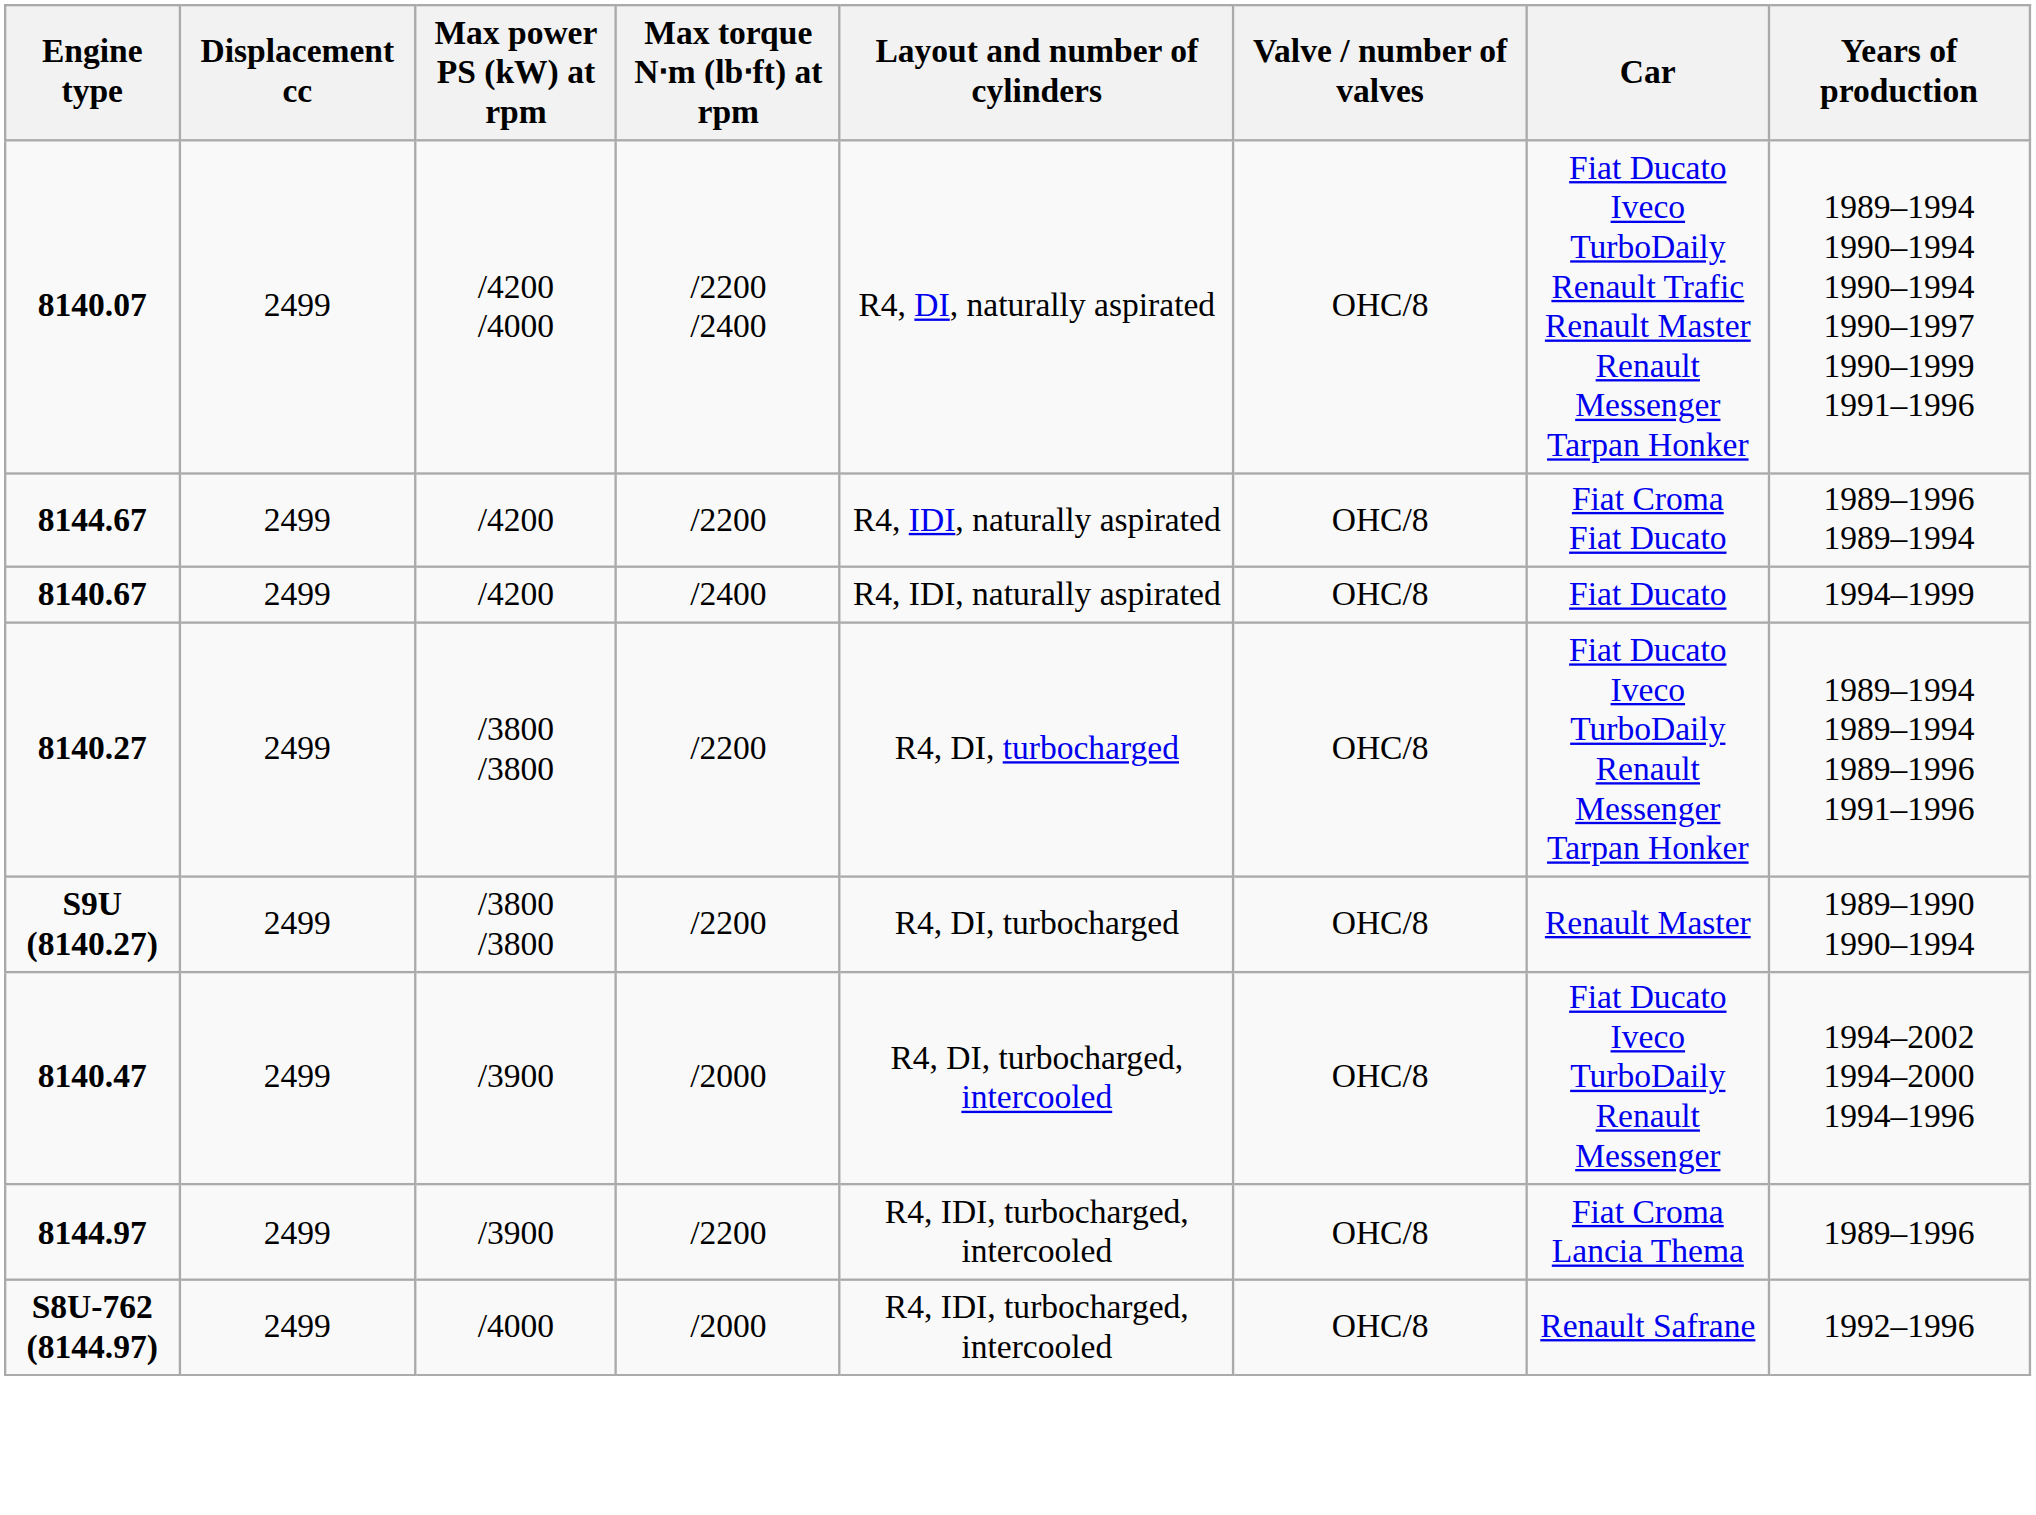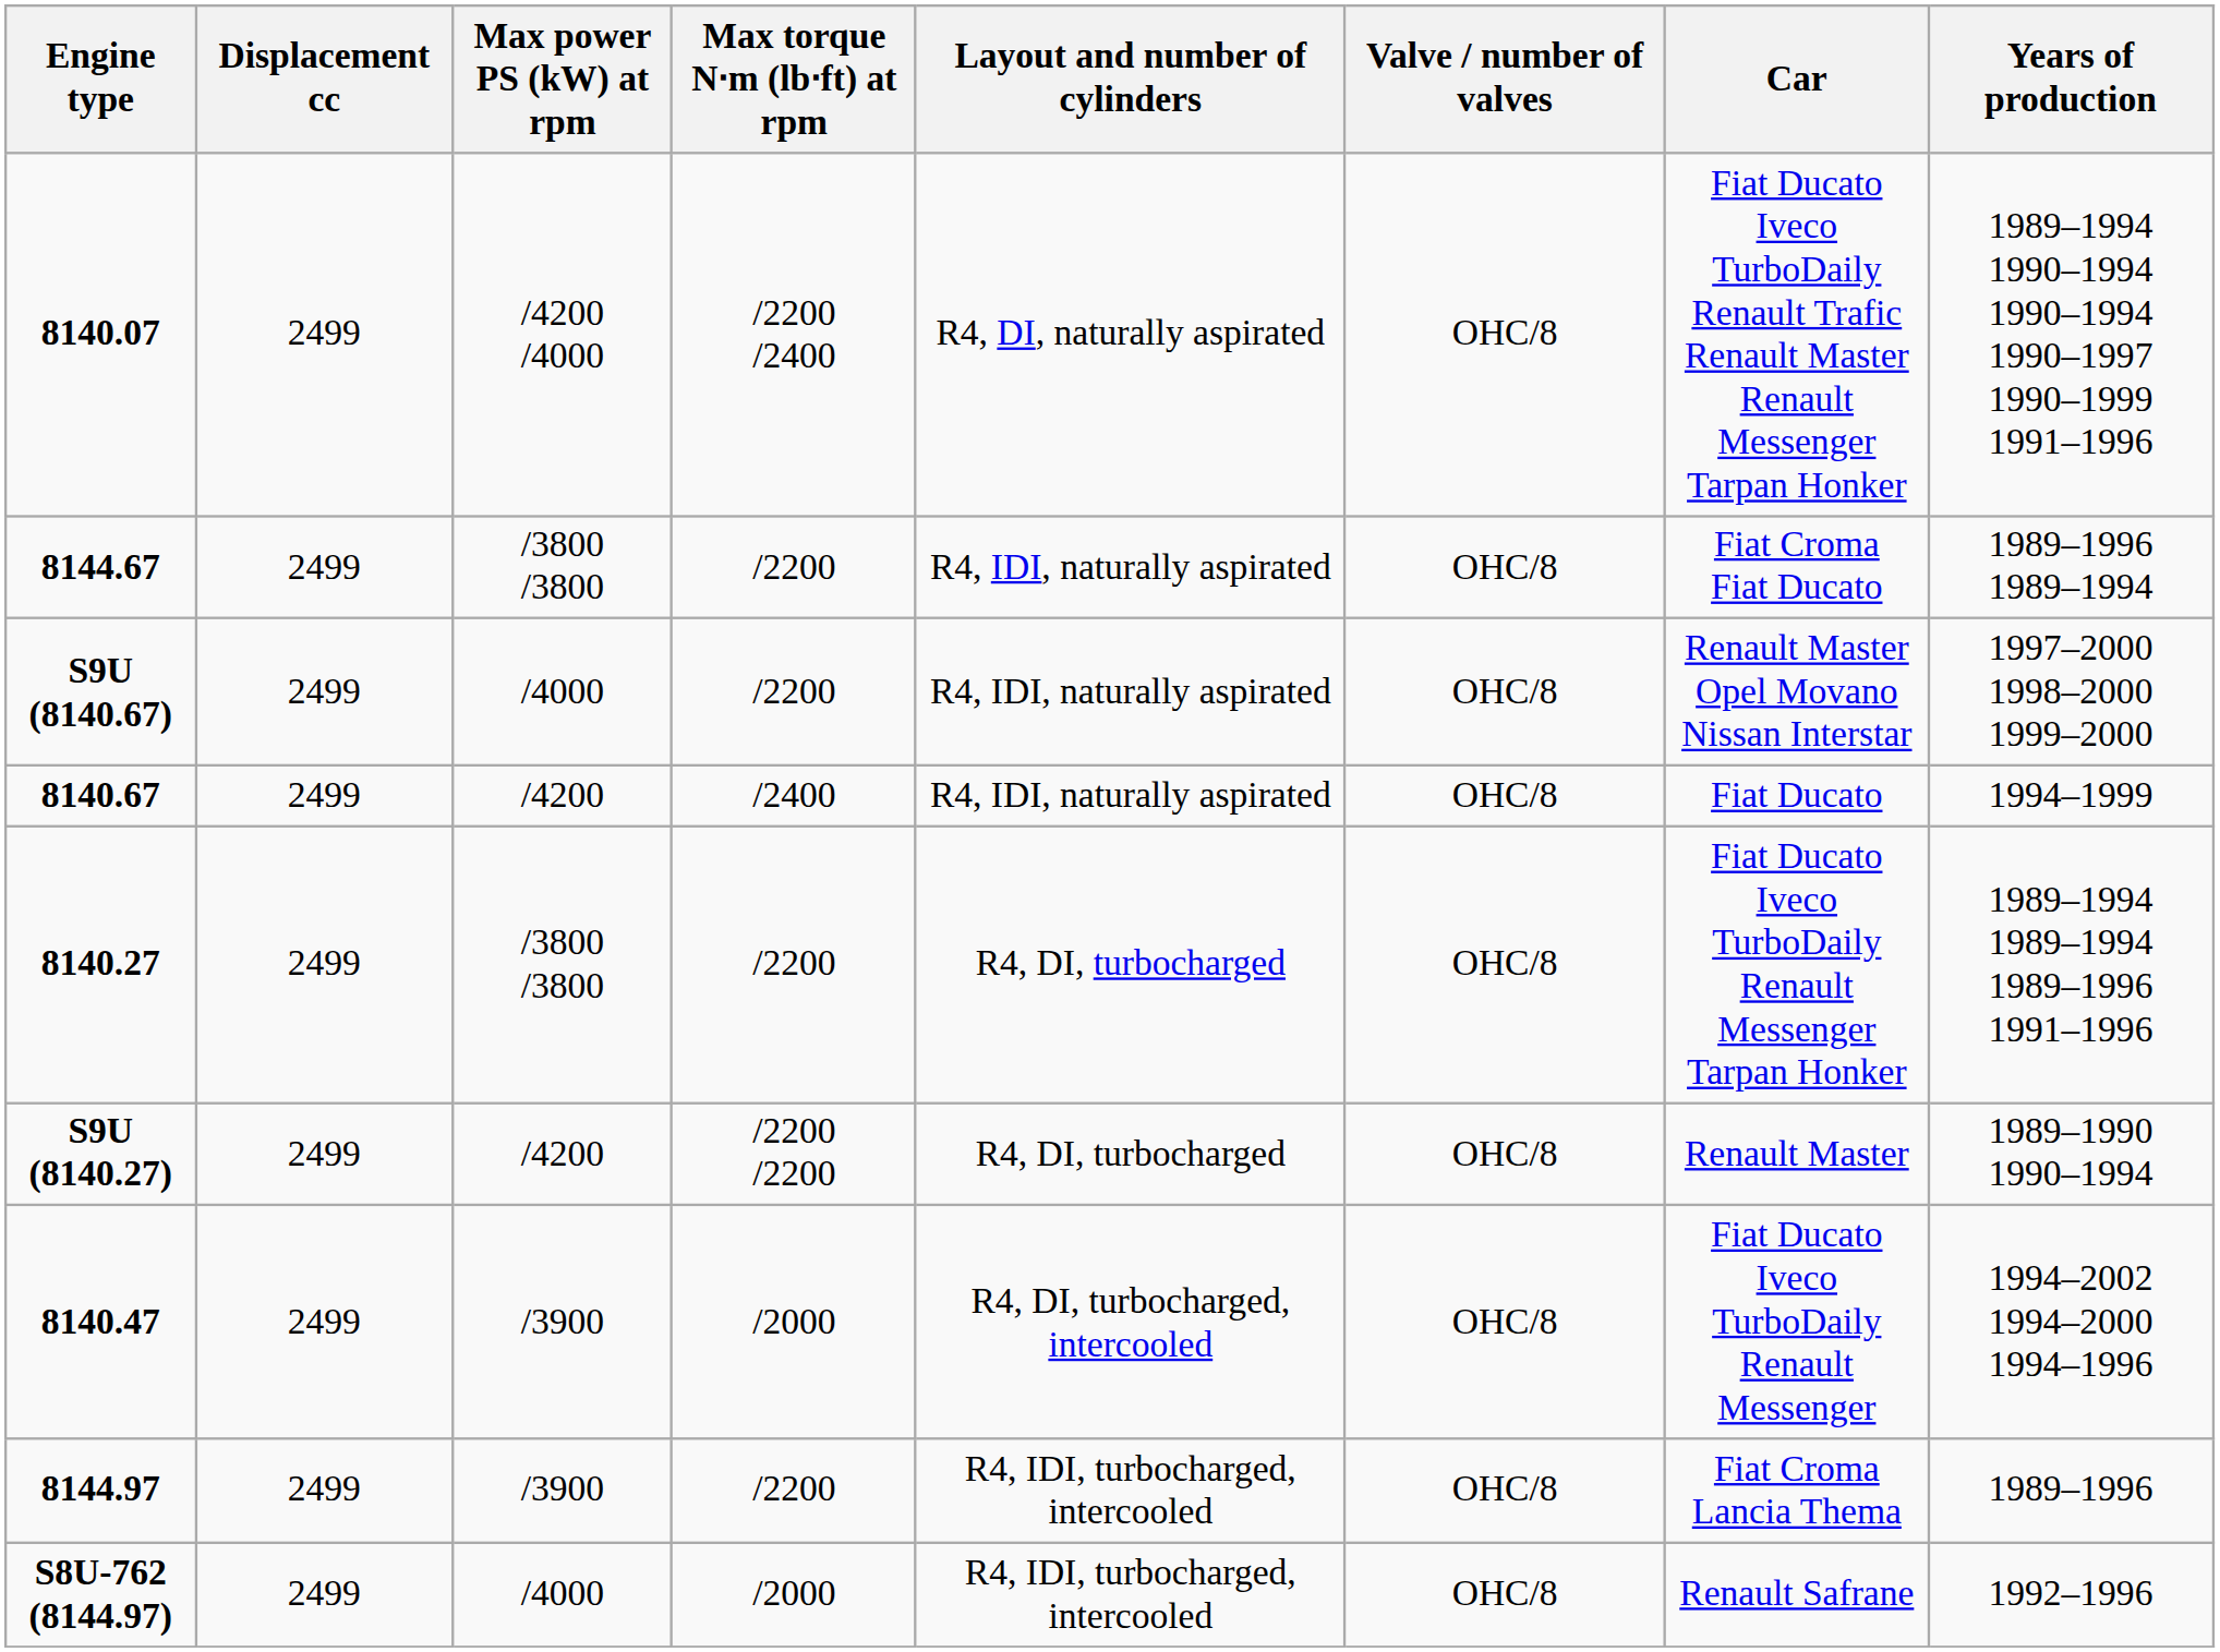8144.67 | Max power PS (kW) at rpm: /4200 -> /3800 /3800
+ row: S9U (8140.67) | 2499 | /4000 | /2200 | R4, IDI, naturally aspirated | OHC/8 | Renault Master Opel Movano Nissan Interstar | 1997–2000 1998–2000 1999–2000
S9U (8140.27) | Max power PS (kW) at rpm: /3800 /3800 -> /4200
S9U (8140.27) | Max torque N⋅m (lb⋅ft) at rpm: /2200 -> /2200 /2200
